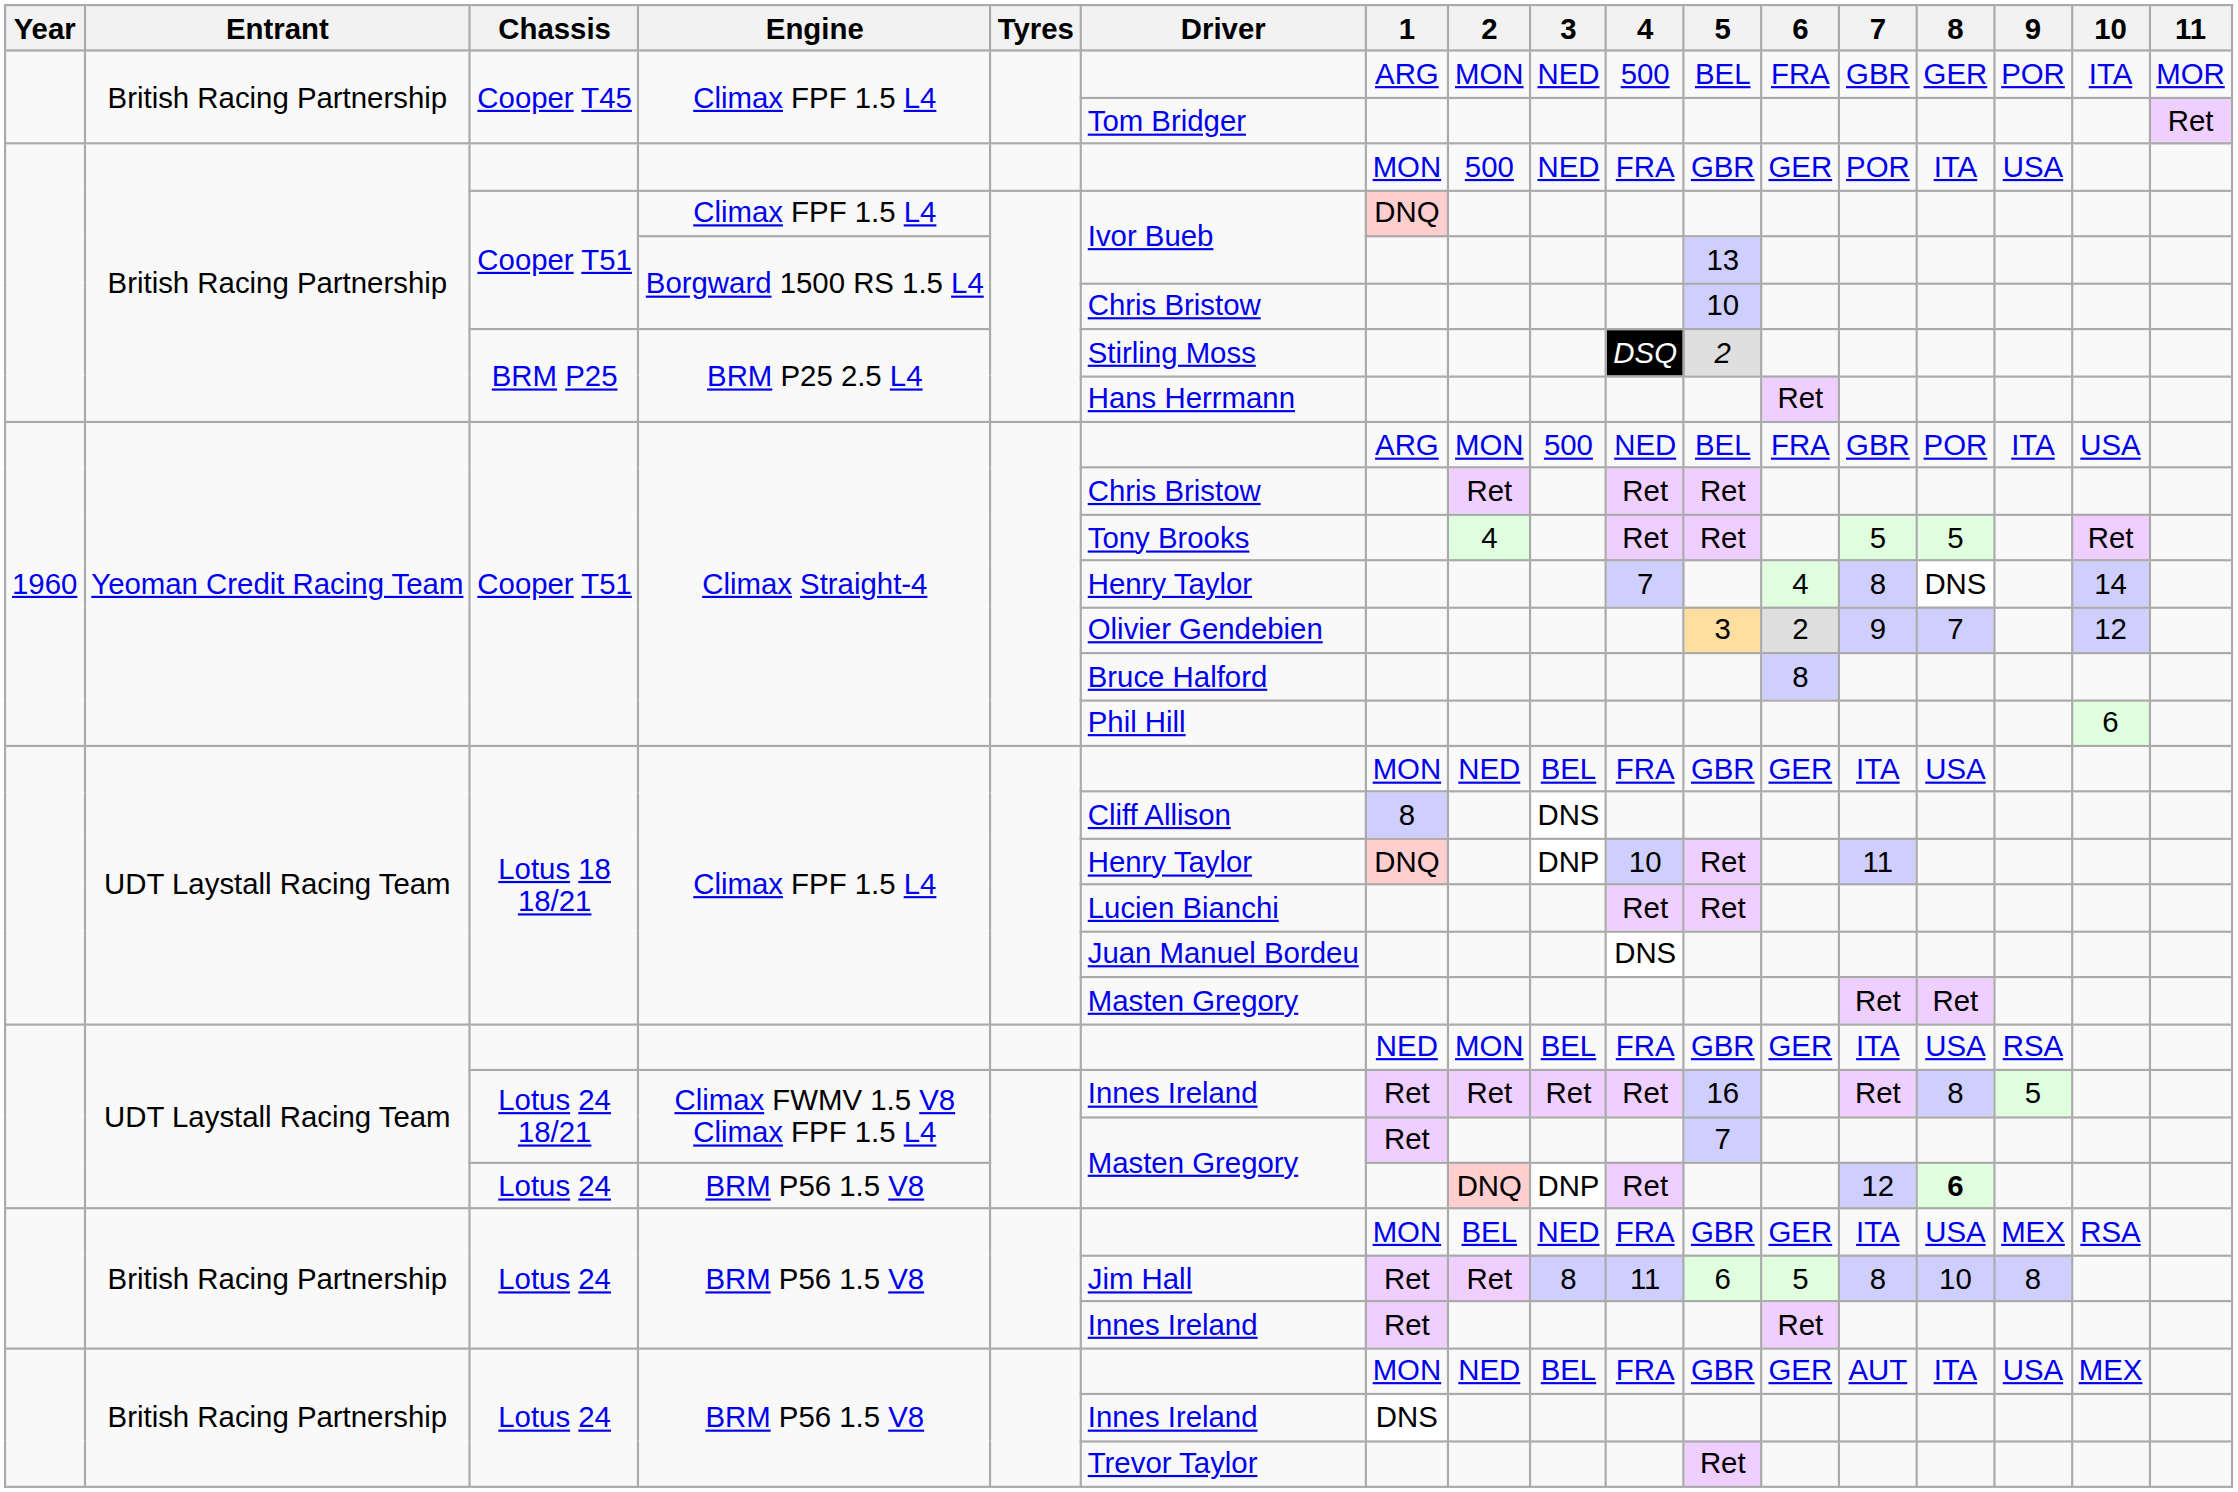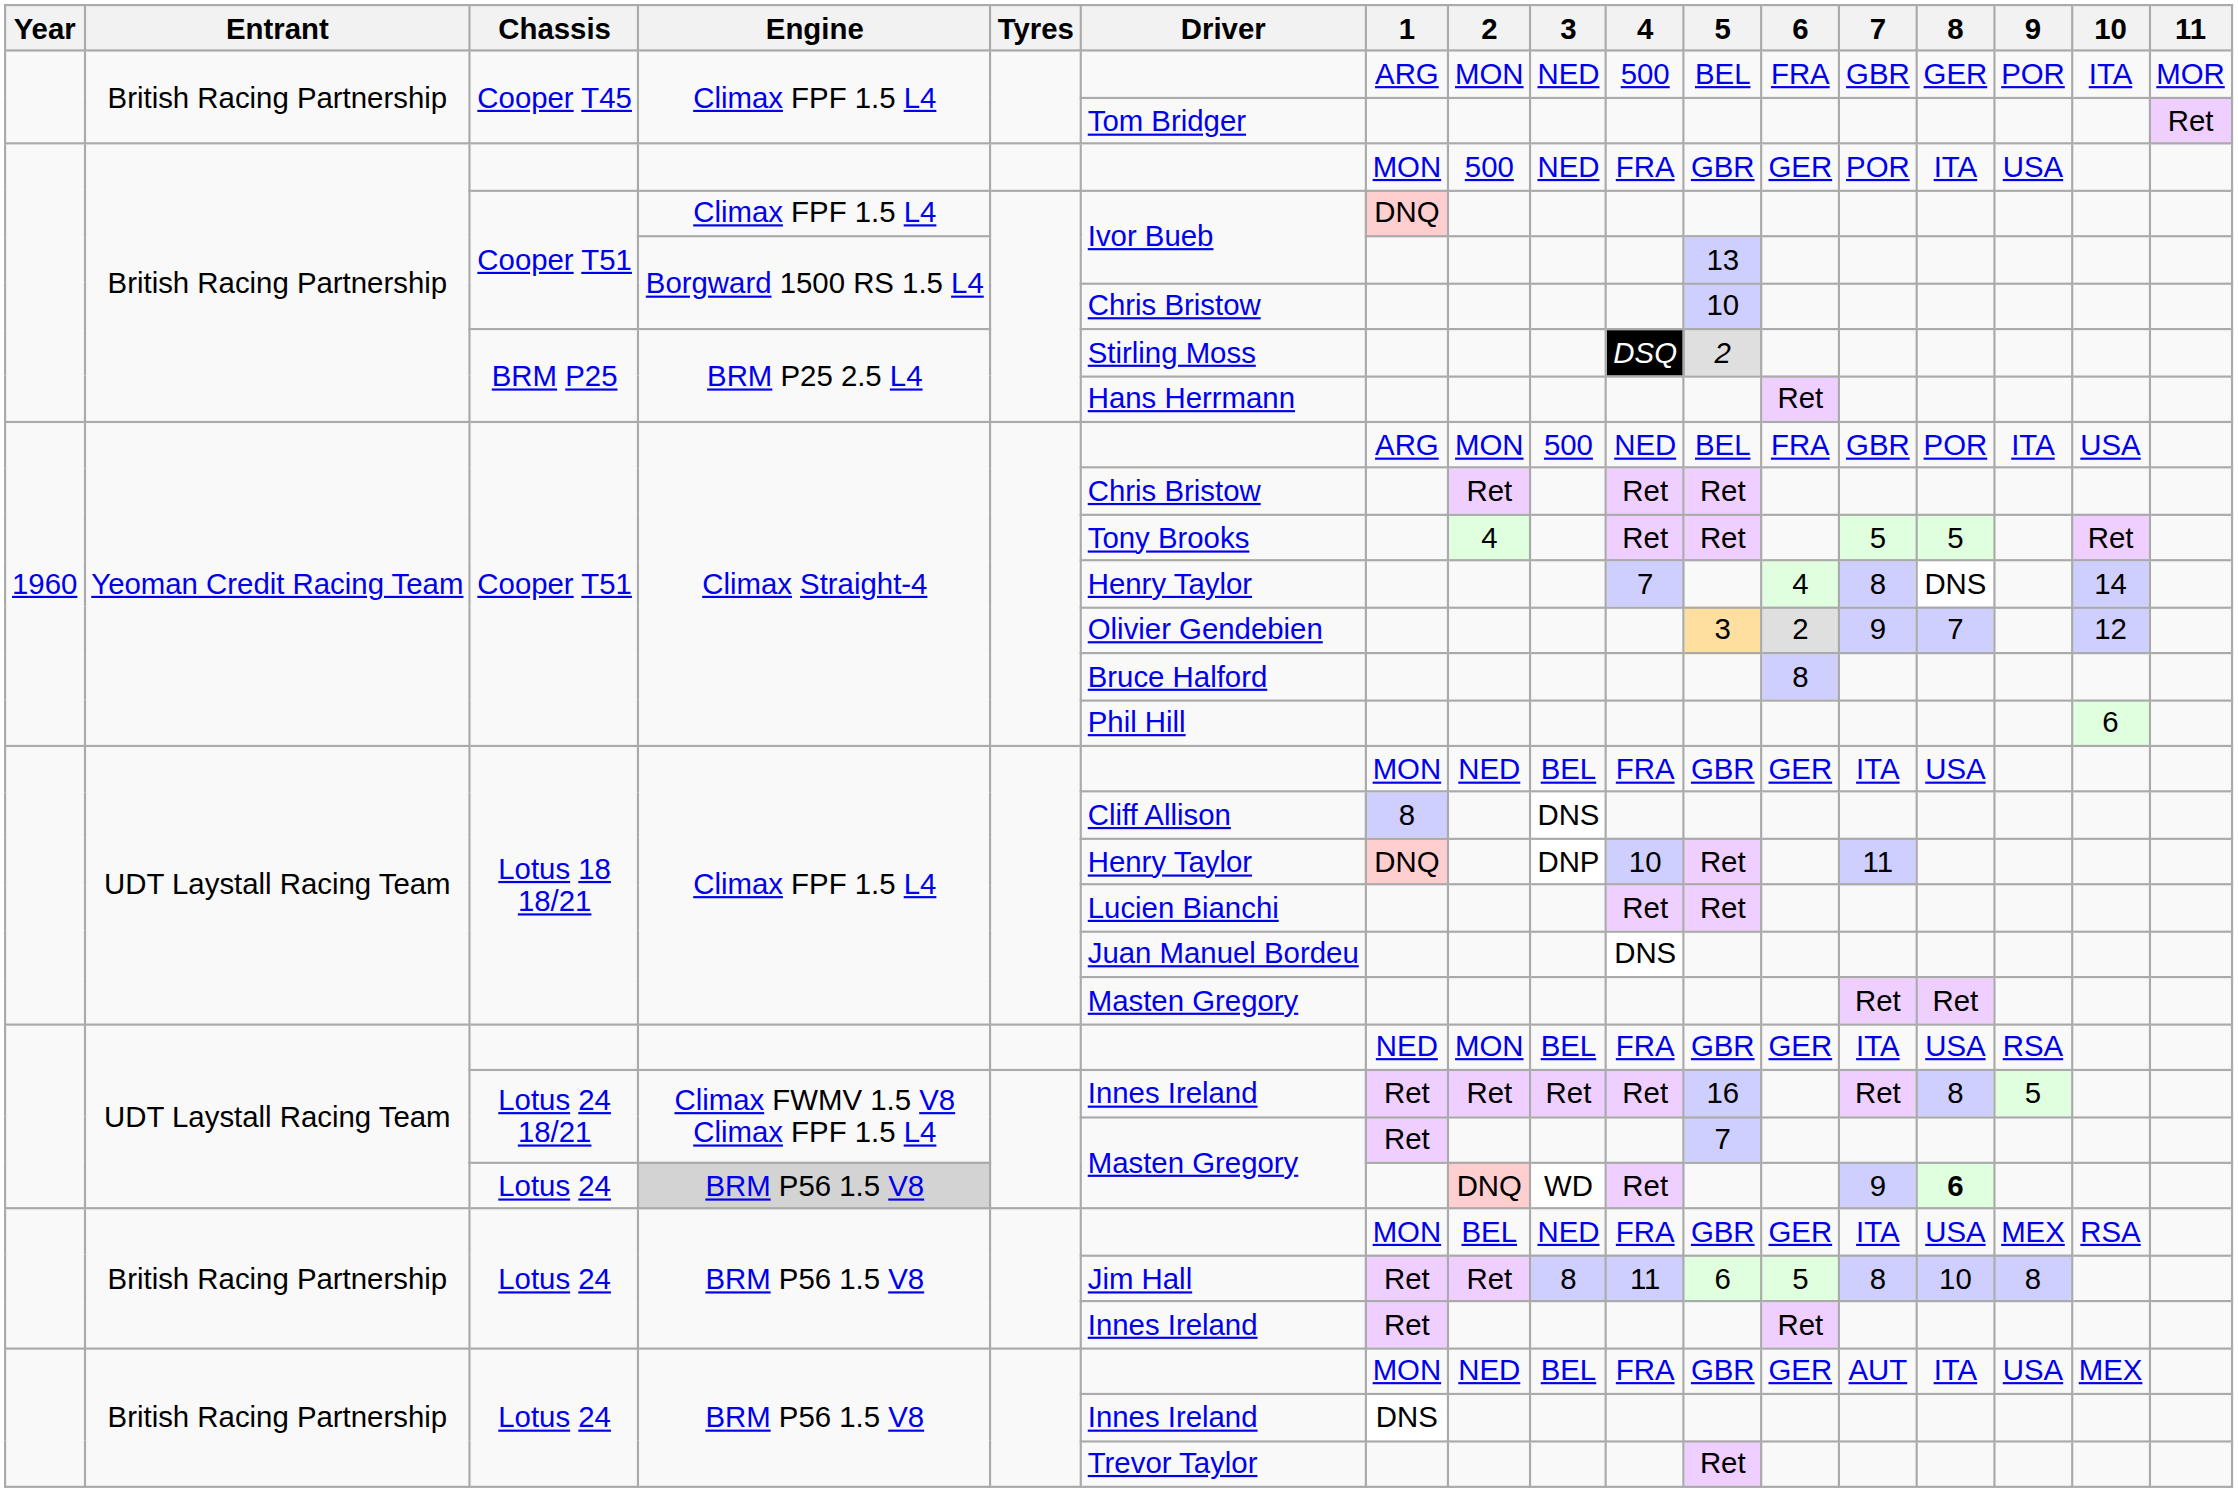UDT Laystall Racing Team / Lotus 24 | Engine: no background -> lightgrey background
UDT Laystall Racing Team / Lotus 24 | 3: DNP -> WD
UDT Laystall Racing Team / Lotus 24 | 7: 12 -> 9
